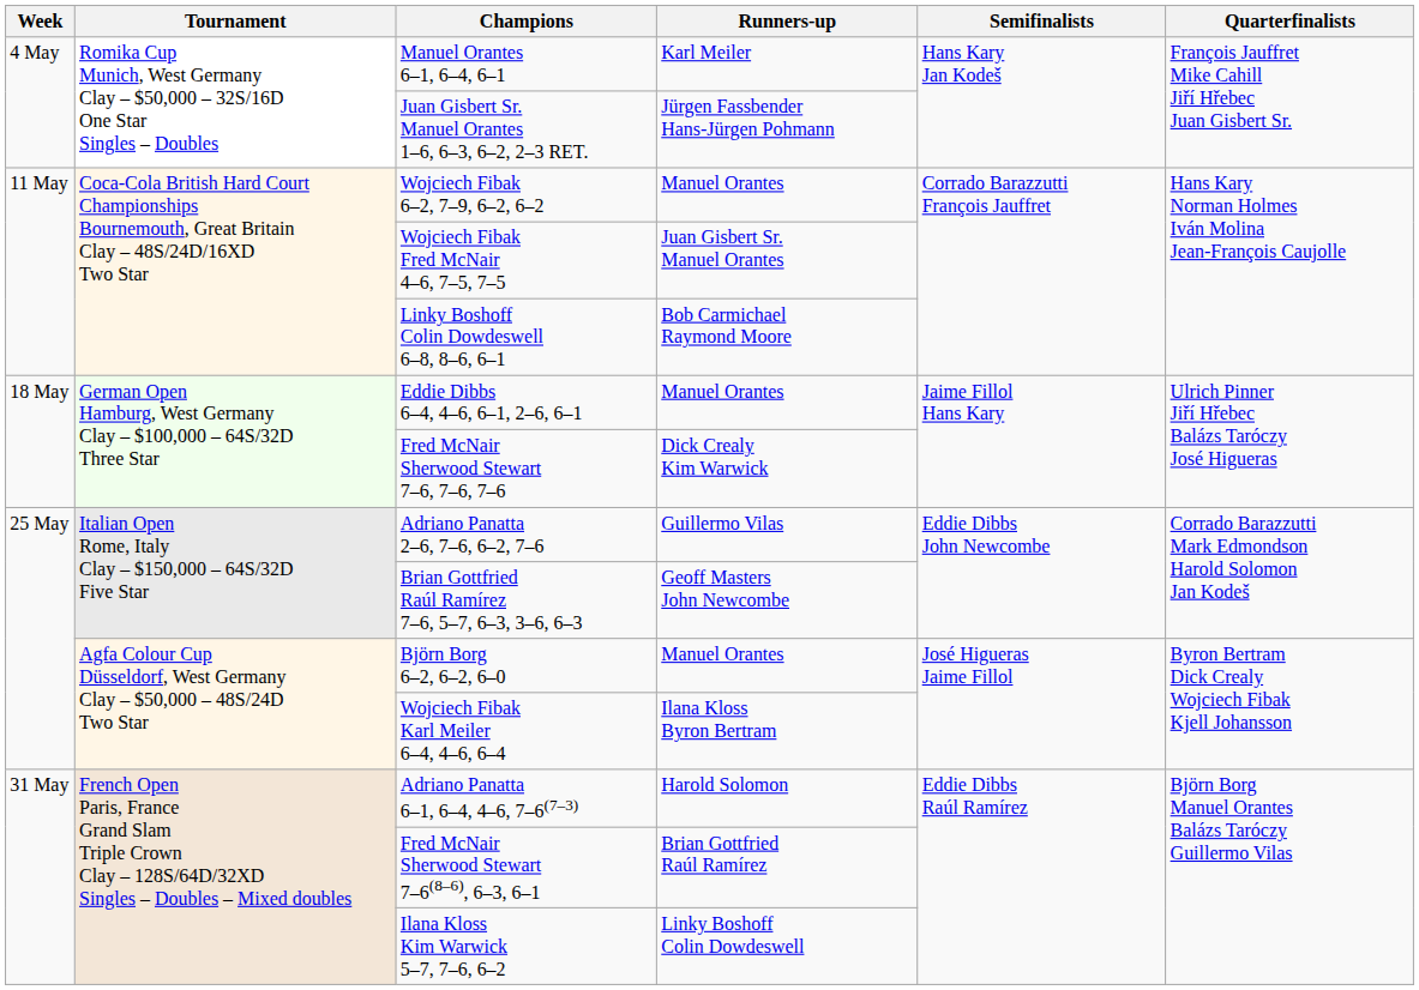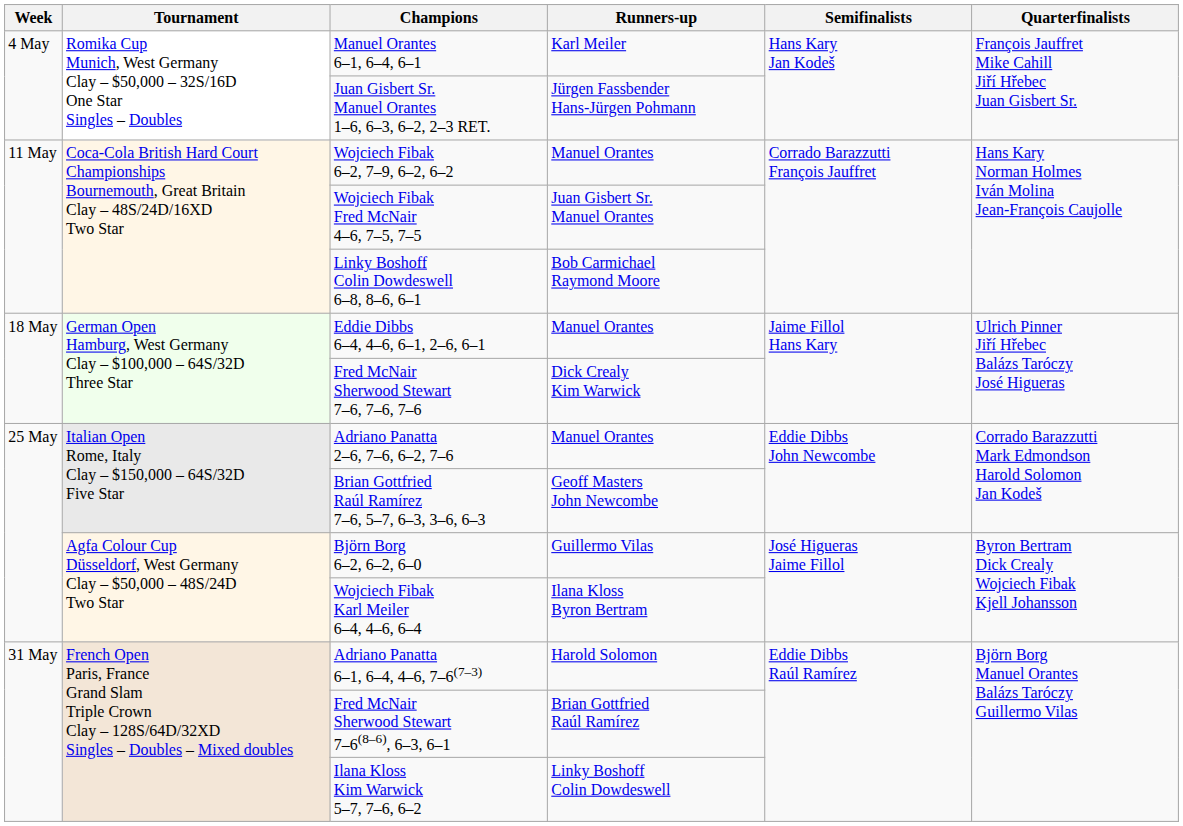Adriano Panatta 2–6, 7–6, 6–2, 7–6 | Runners-up: Guillermo Vilas -> Manuel Orantes
Björn Borg 6–2, 6–2, 6–0 | Runners-up: Manuel Orantes -> Guillermo Vilas
